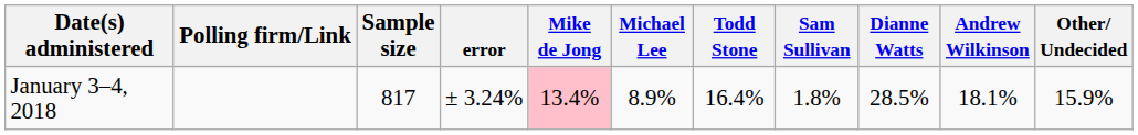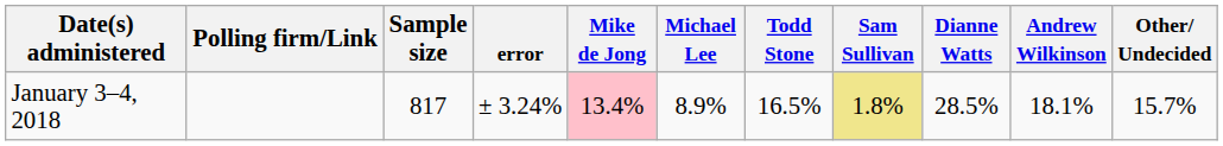January 3–4, 2018 | Todd Stone: 16.4% -> 16.5%
January 3–4, 2018 | Sam Sullivan: no background -> khaki background
January 3–4, 2018 | Other/ Undecided: 15.9% -> 15.7%
